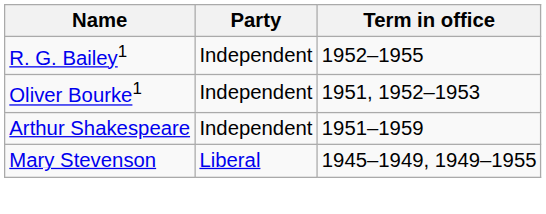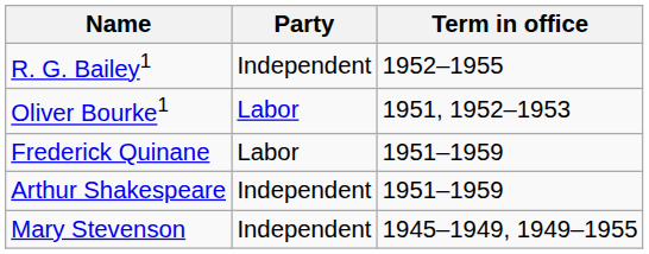Oliver Bourke1 | Party: Independent -> Labor
+ row: Frederick Quinane | Labor | 1951–1959
Mary Stevenson | Party: Liberal -> Independent
